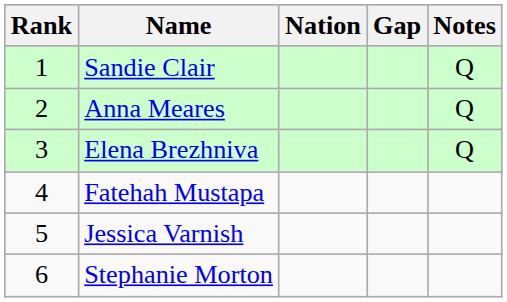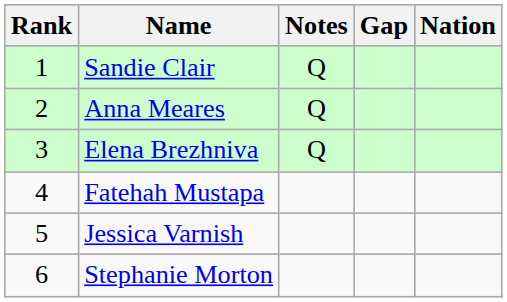columns swapped: Nation <-> Notes
